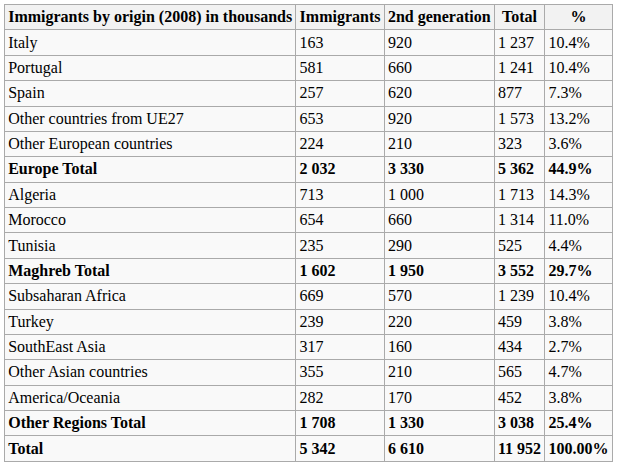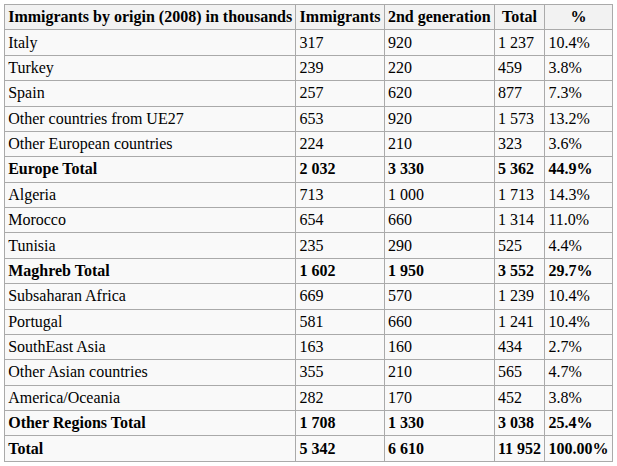Italy | Immigrants: 163 -> 317
rows swapped: Portugal <-> Turkey
SouthEast Asia | Immigrants: 317 -> 163
